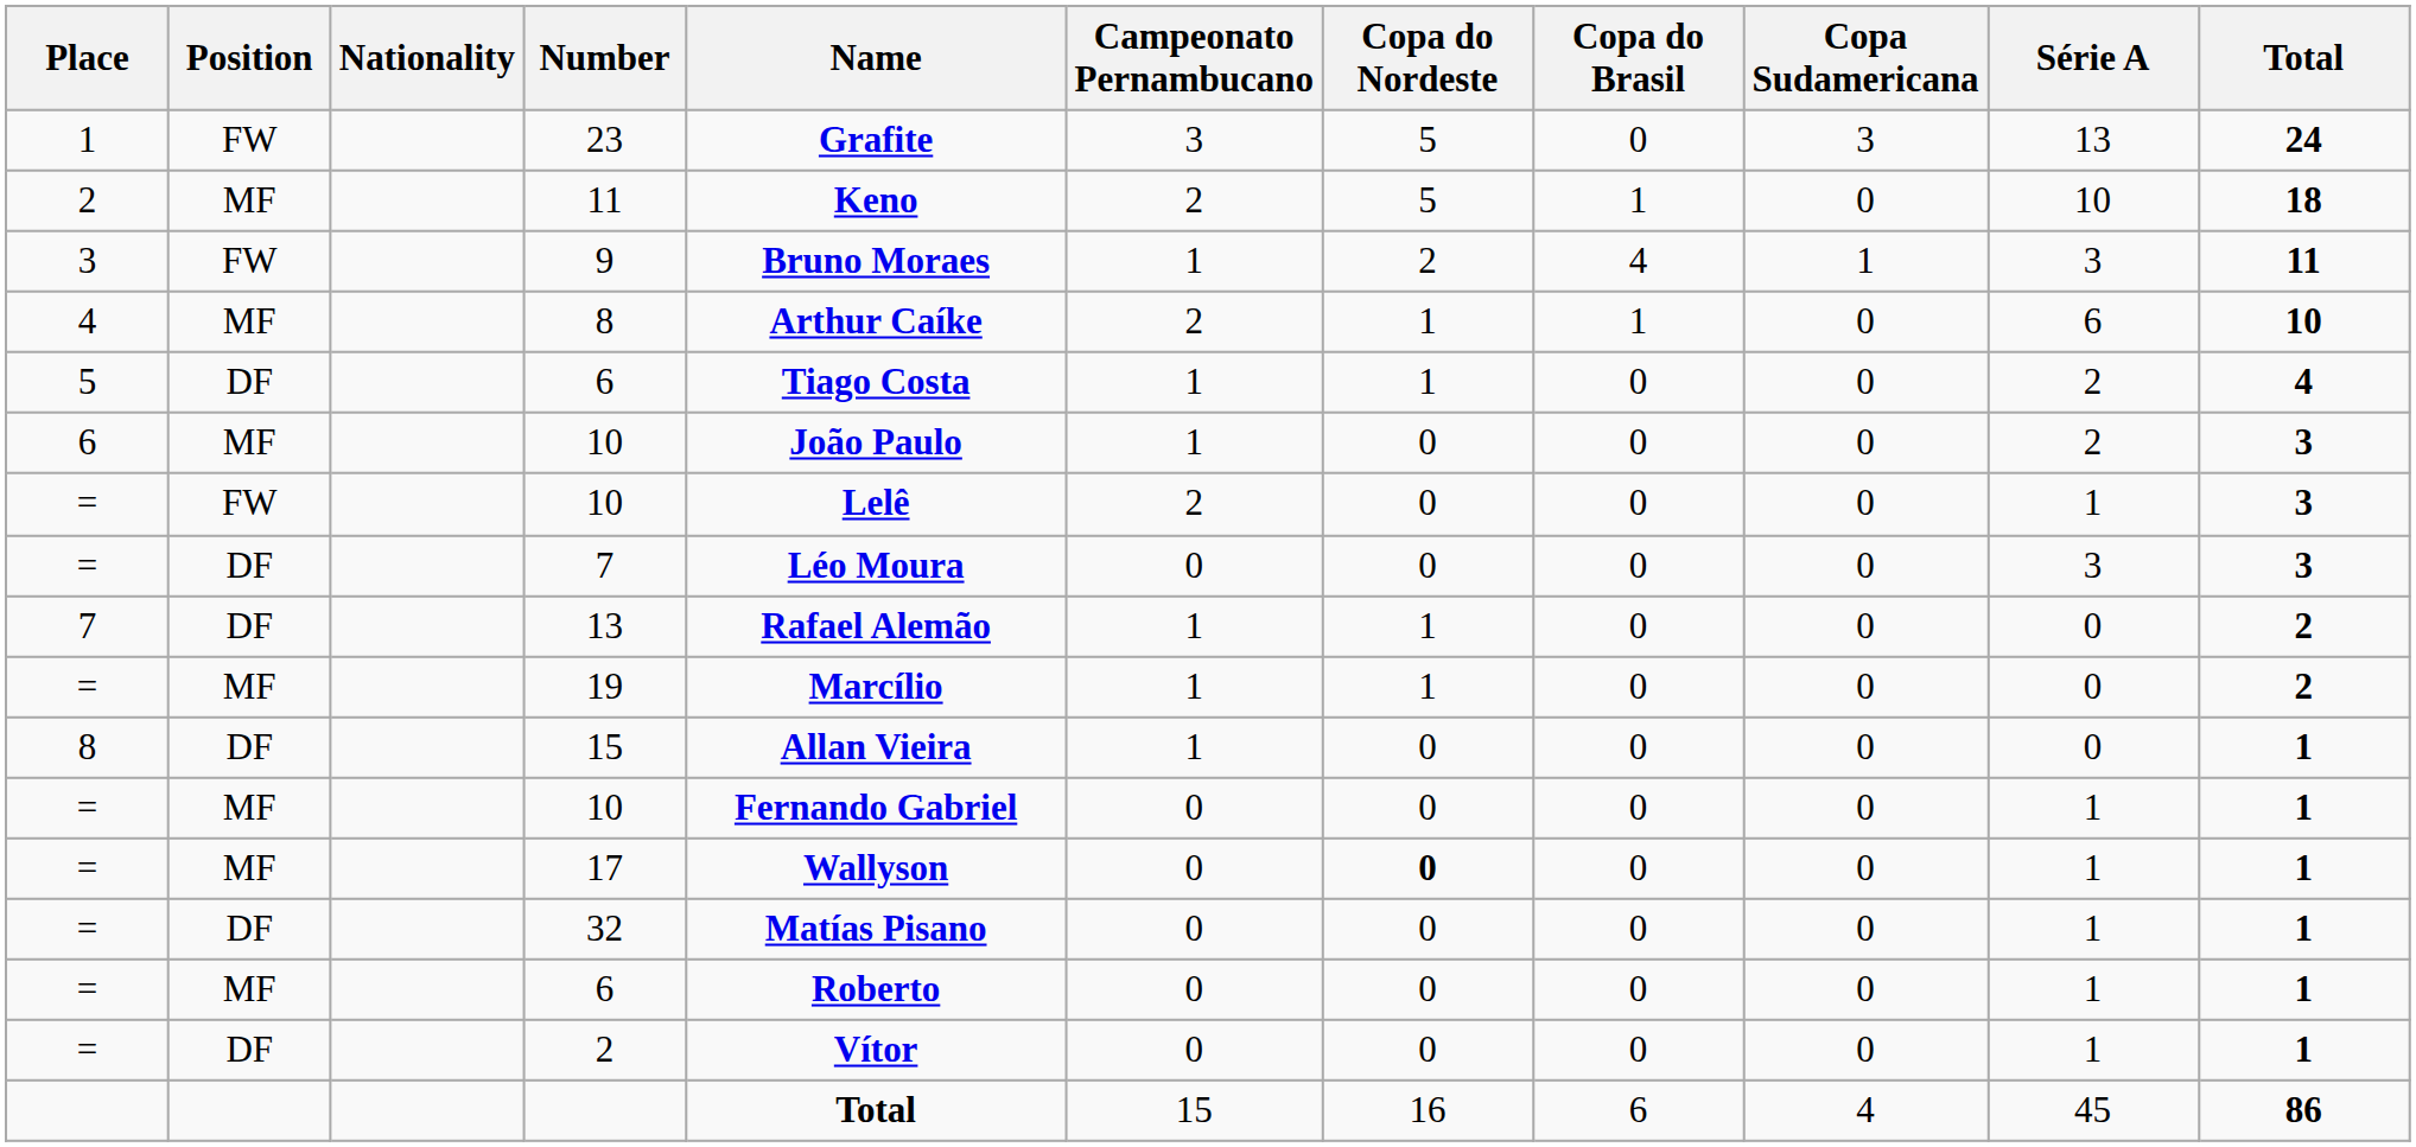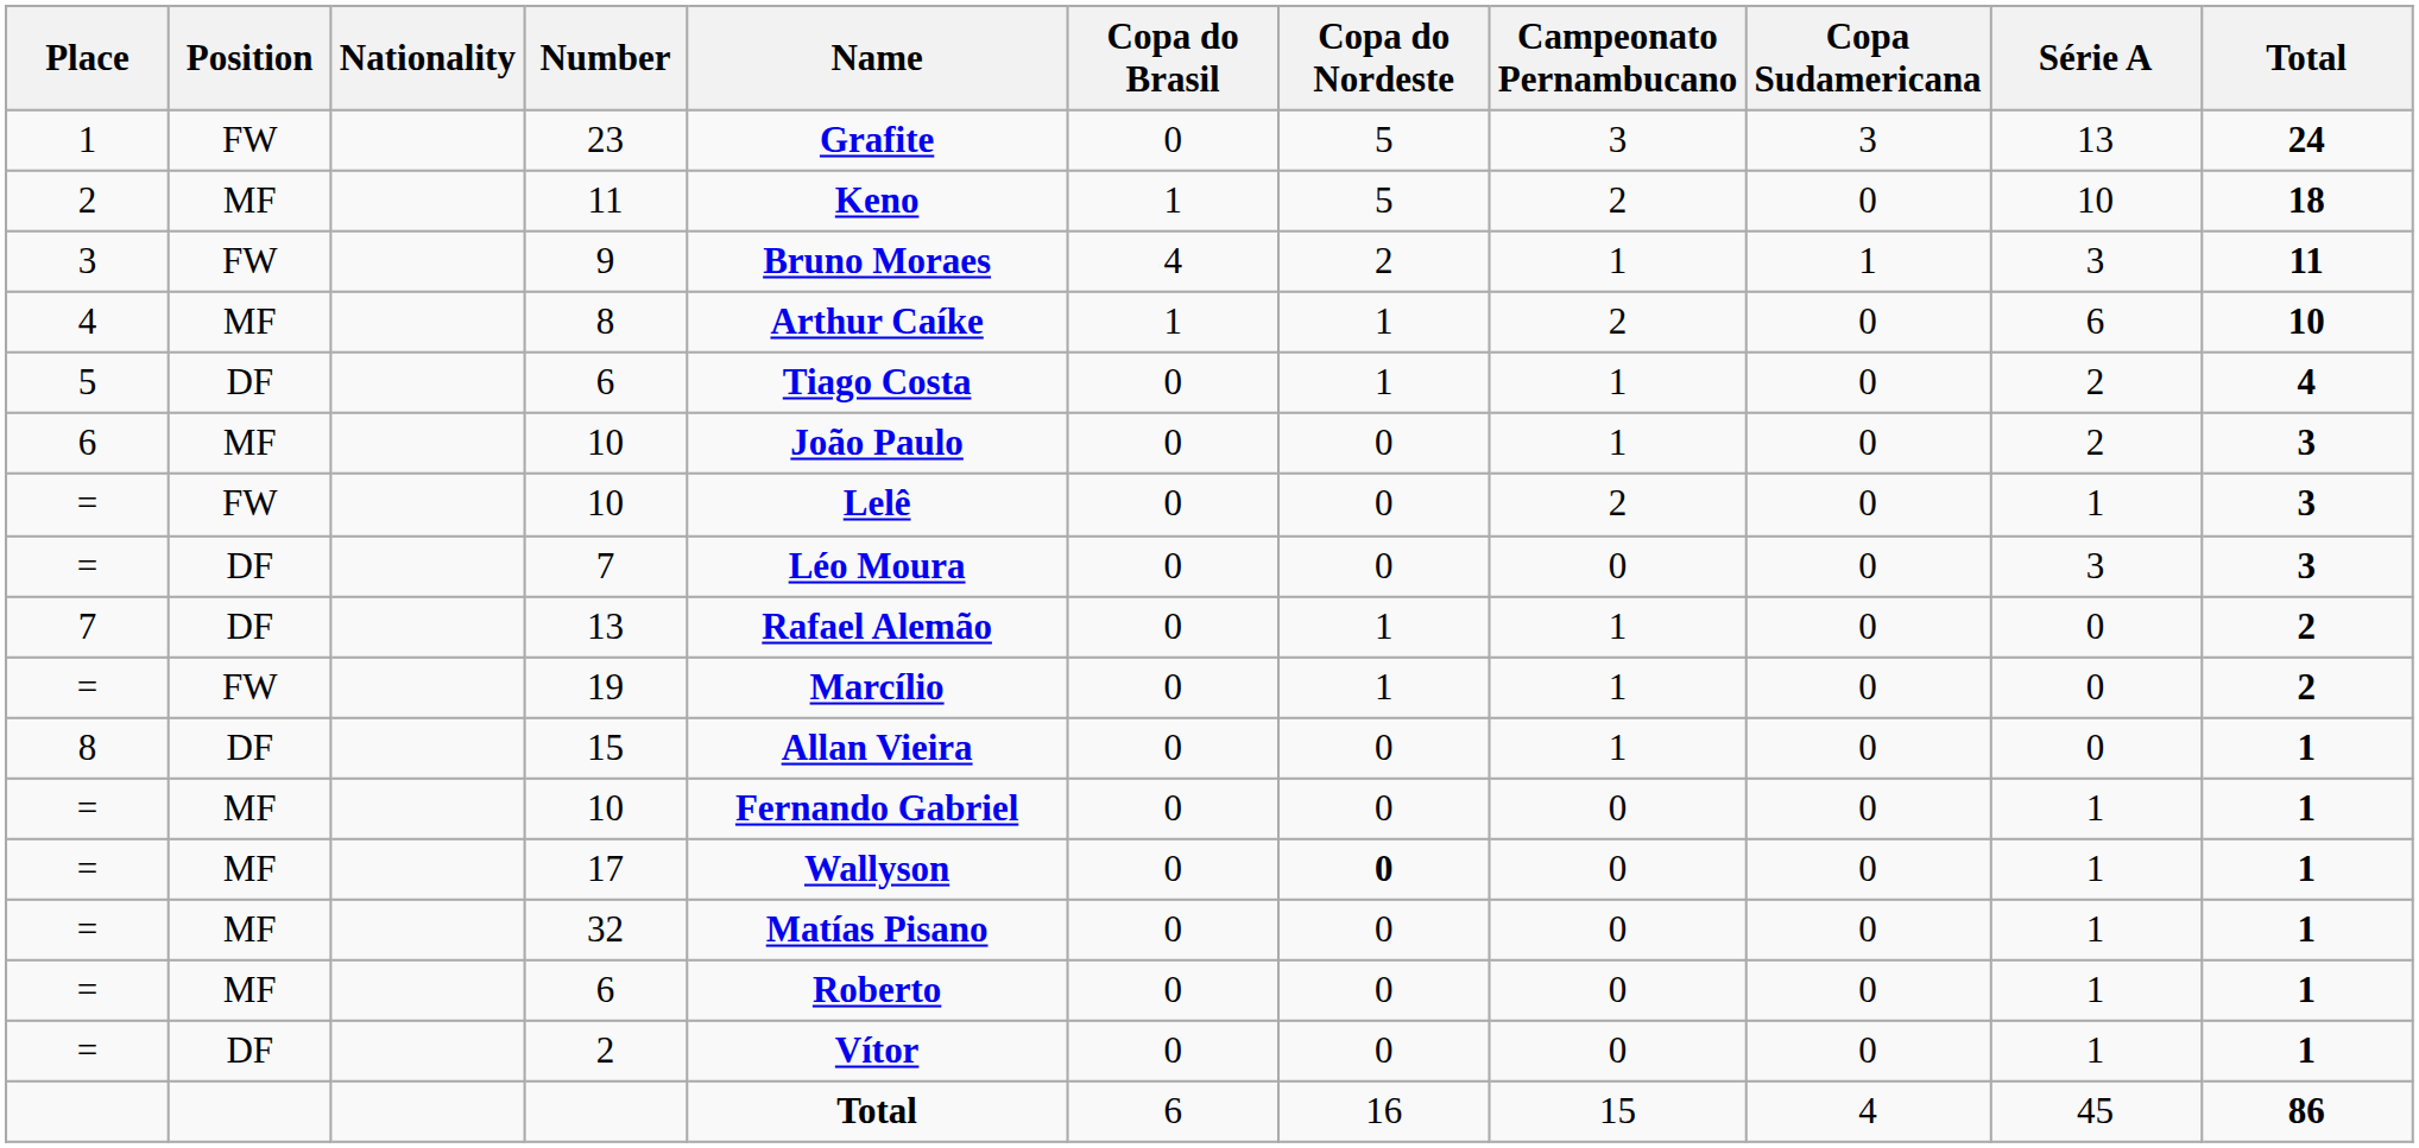columns swapped: Campeonato Pernambucano <-> Copa do Brasil
19 | Position: MF -> FW
32 | Position: DF -> MF
